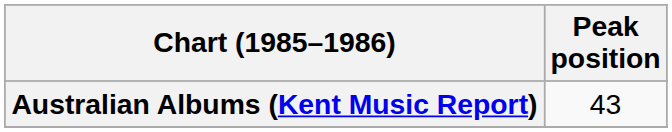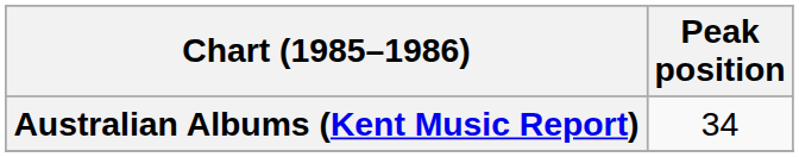Australian Albums (Kent Music Report) | Peak position: 43 -> 34
